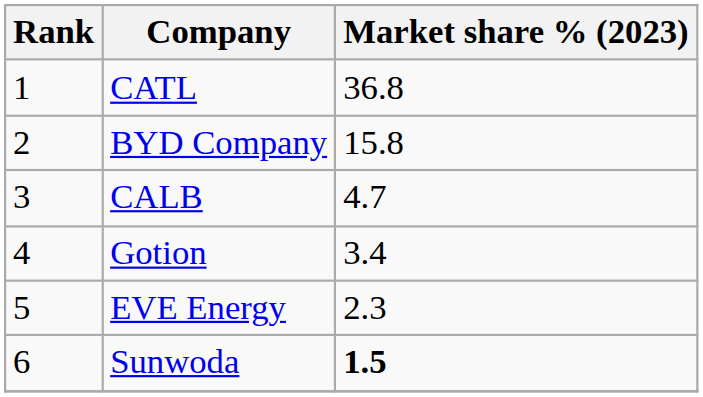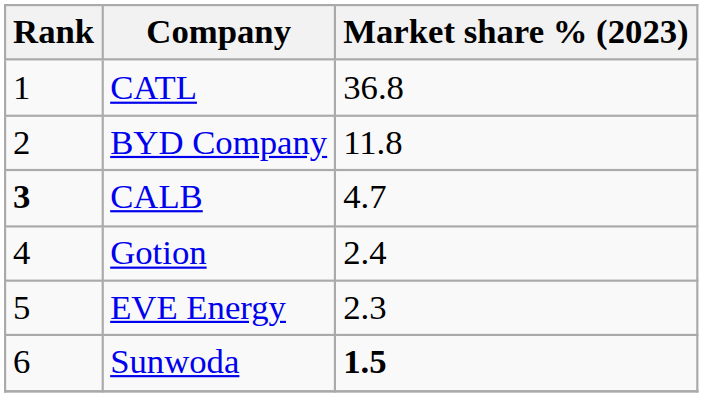BYD Company | Market share % (2023): 15.8 -> 11.8
CALB | Rank: normal -> bold
Gotion | Market share % (2023): 3.4 -> 2.4
